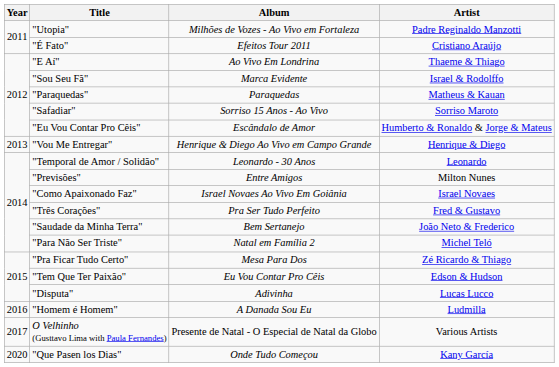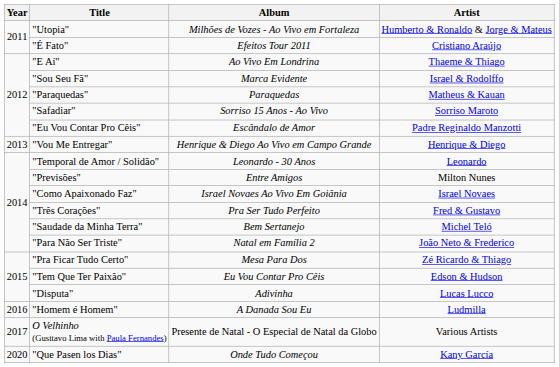"Utopia" | Artist: Padre Reginaldo Manzotti -> Humberto & Ronaldo & Jorge & Mateus
"Eu Vou Contar Pro Cêis" | Artist: Humberto & Ronaldo & Jorge & Mateus -> Padre Reginaldo Manzotti
"Saudade da Minha Terra" | Artist: João Neto & Frederico -> Michel Teló
"Para Não Ser Triste" | Artist: Michel Teló -> João Neto & Frederico
